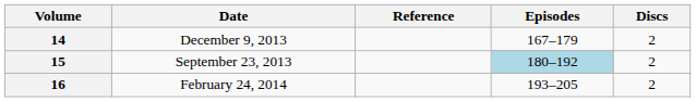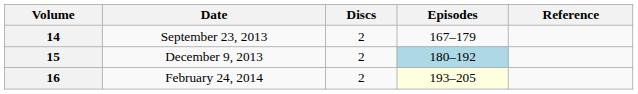columns swapped: Discs <-> Reference
14 | Date: December 9, 2013 -> September 23, 2013
15 | Date: September 23, 2013 -> December 9, 2013
16 | Episodes: no background -> lightyellow background
